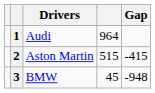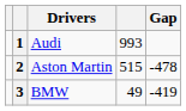1 | column 4: 964 -> 993
2 | Gap: -415 -> -478
3 | column 4: 45 -> 49
3 | Gap: -948 -> -419
